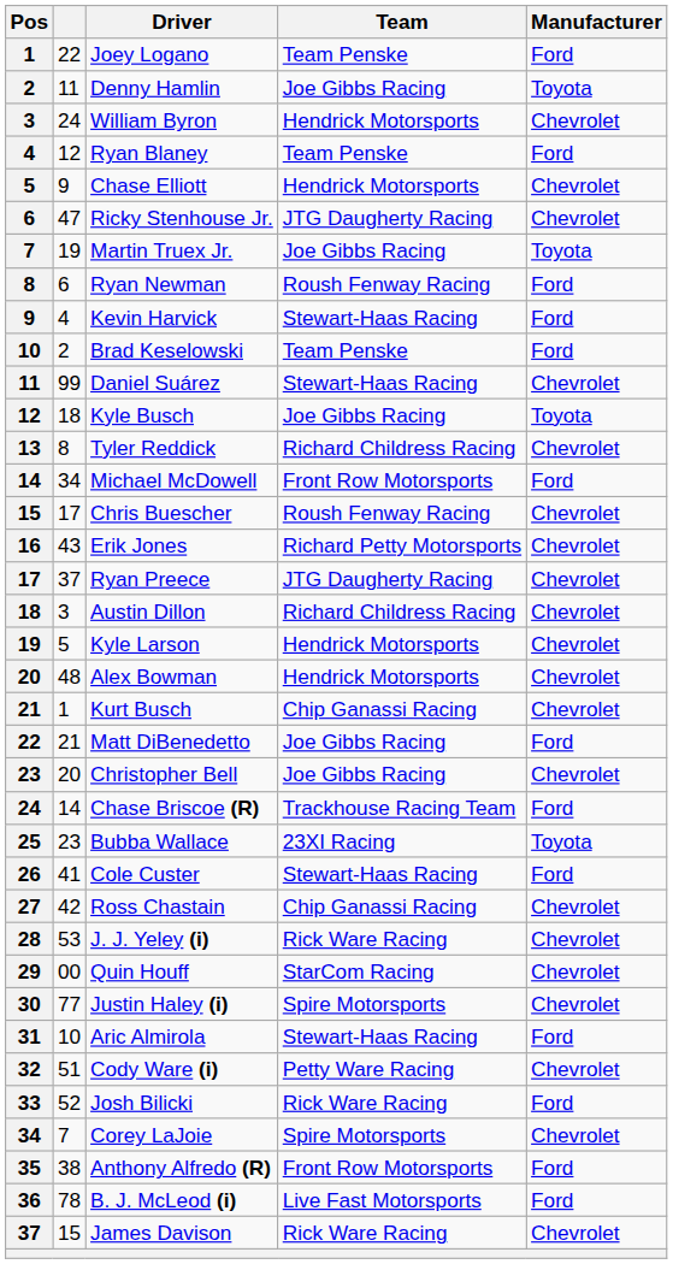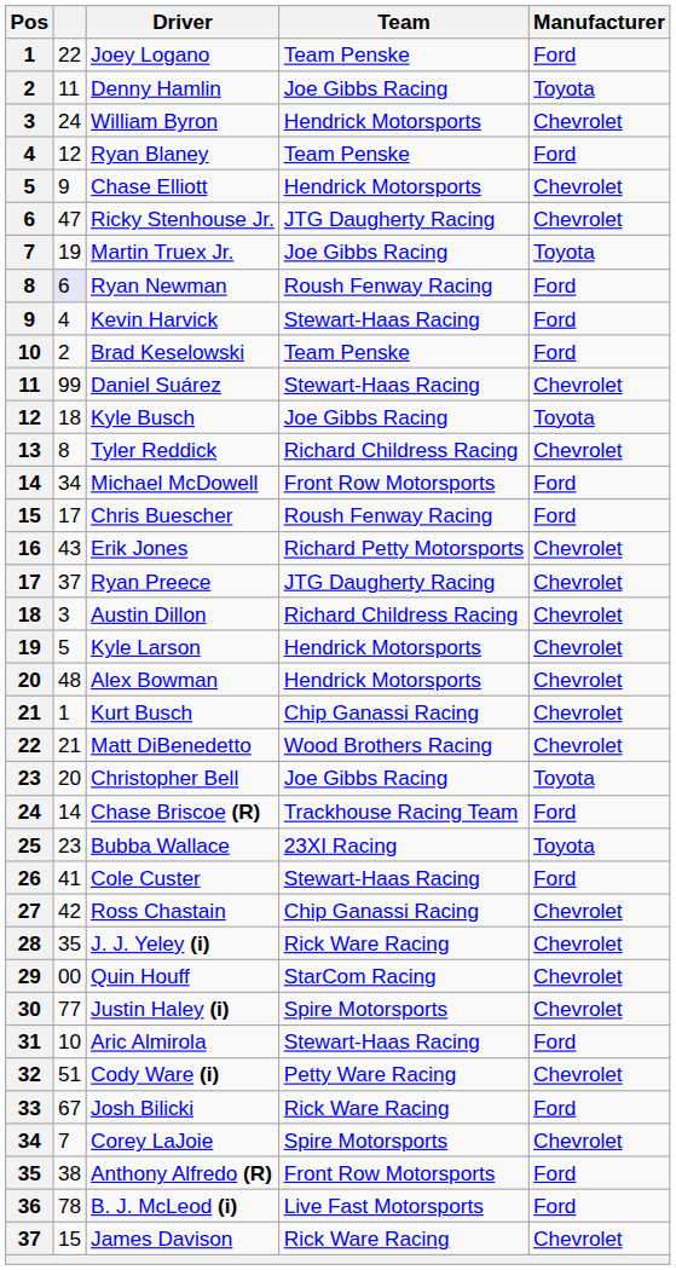Ryan Newman | column 2: no background -> lavender background
Chris Buescher | Manufacturer: Chevrolet -> Ford
Matt DiBenedetto | Team: Joe Gibbs Racing -> Wood Brothers Racing
Matt DiBenedetto | Manufacturer: Ford -> Chevrolet
Christopher Bell | Manufacturer: Chevrolet -> Toyota
J. J. Yeley (i) | column 2: 53 -> 35
Josh Bilicki | column 2: 52 -> 67
